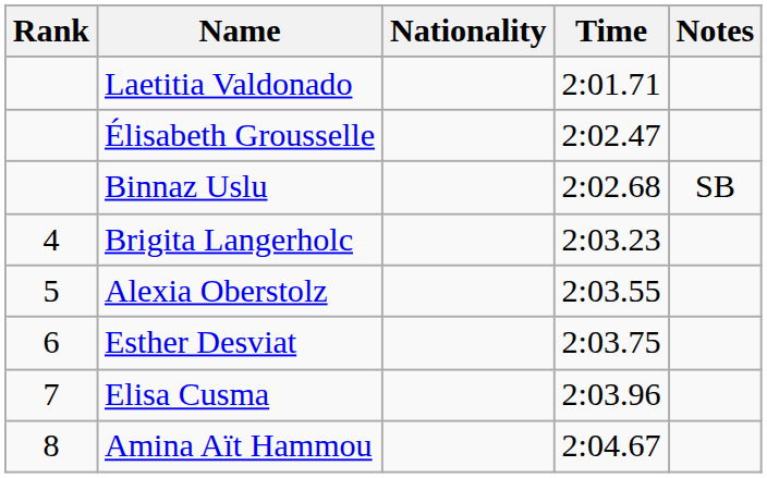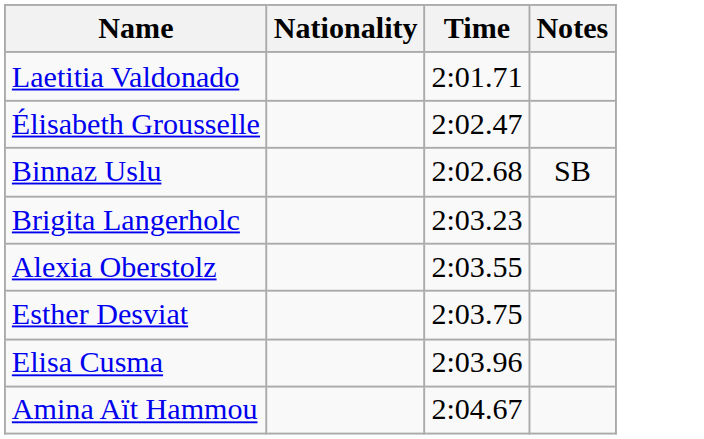- column: Rank | 4 | 5 | 6 | 7 | 8
